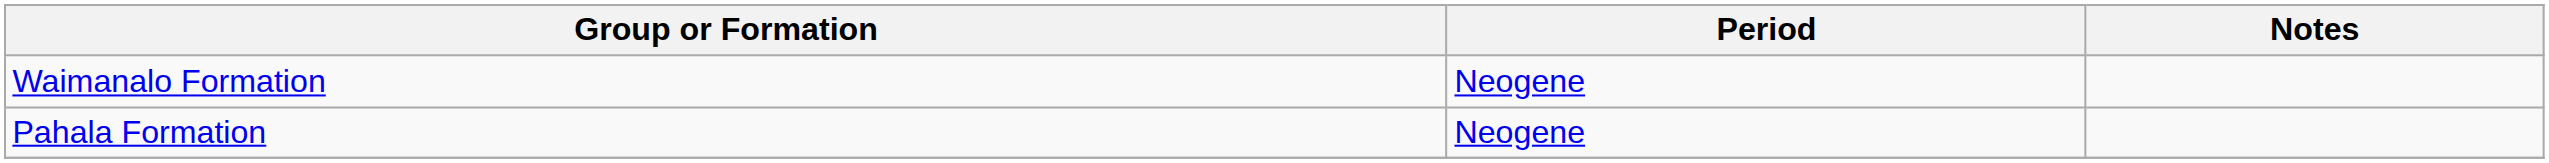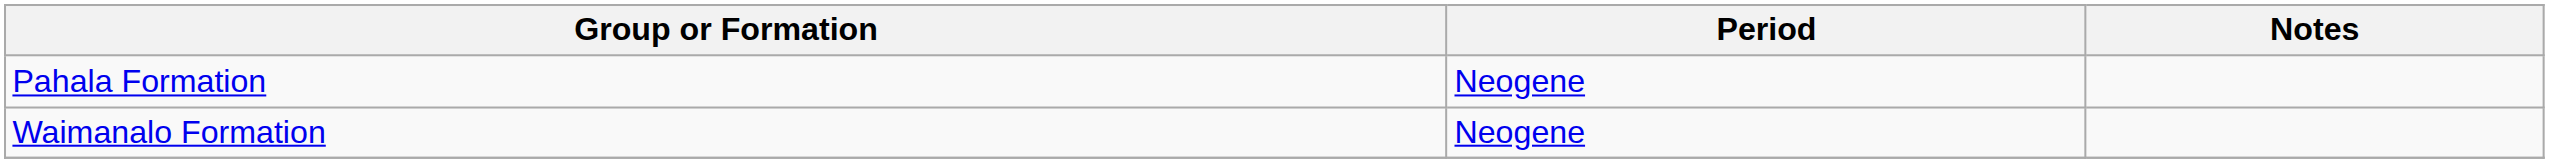rows swapped: Pahala Formation <-> Waimanalo Formation
